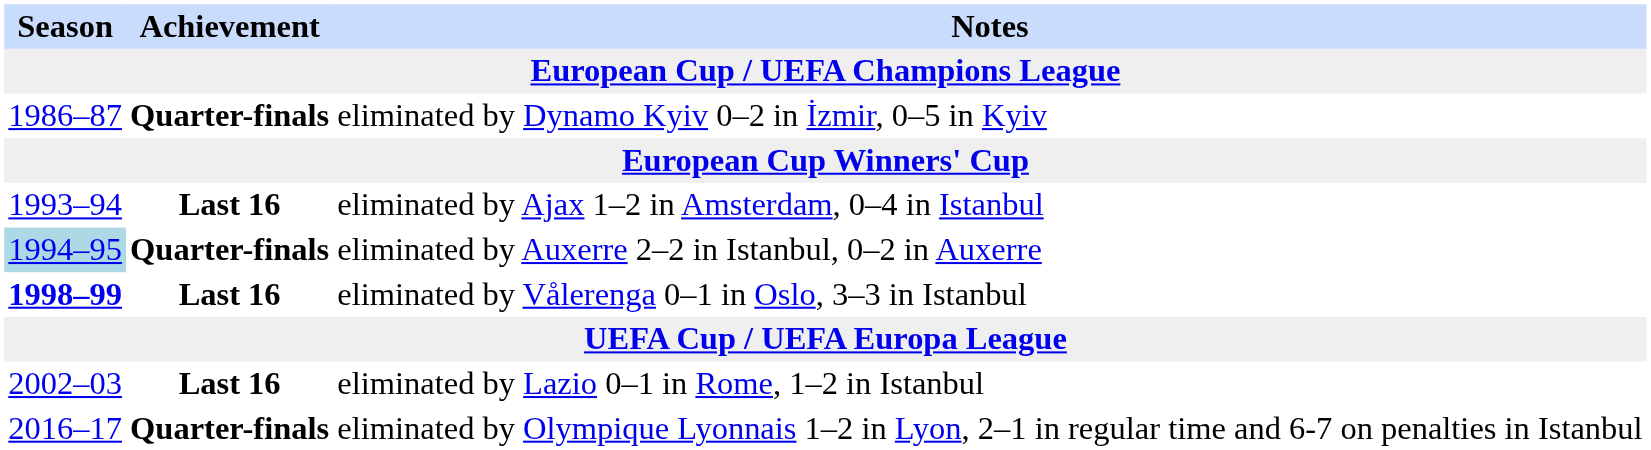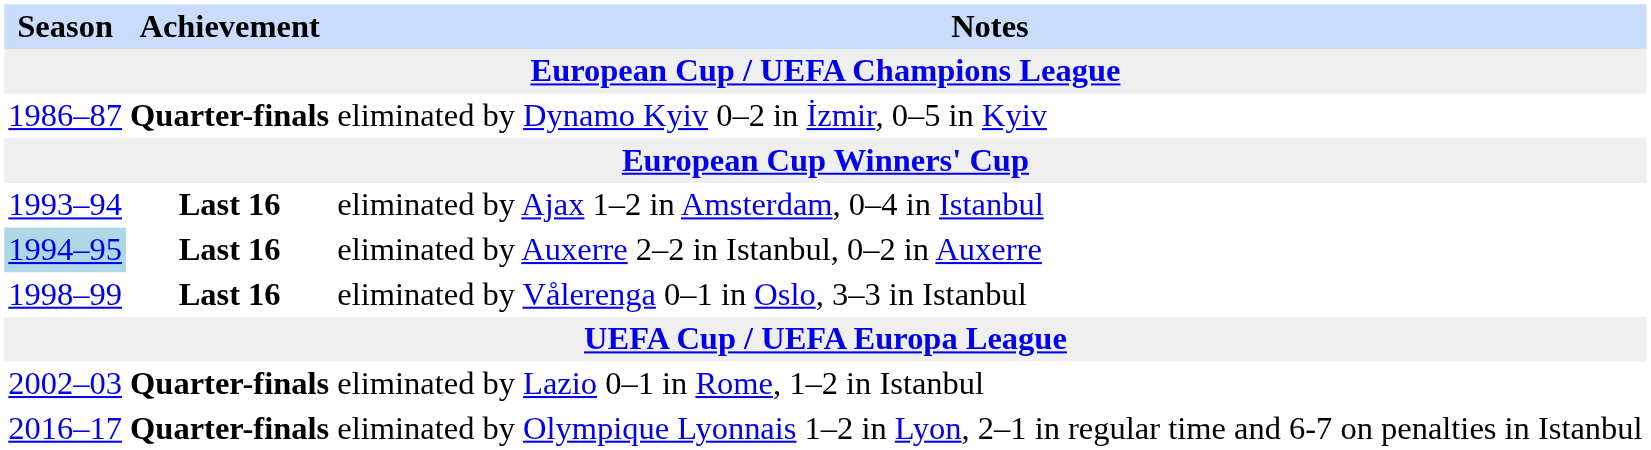eliminated by Auxerre 2–2 in Istanbul, 0–2 in Auxerre | Achievement: Quarter-finals -> Last 16
eliminated by Vålerenga 0–1 in Oslo, 3–3 in Istanbul | Season: bold -> normal
eliminated by Lazio 0–1 in Rome, 1–2 in Istanbul | Achievement: Last 16 -> Quarter-finals
